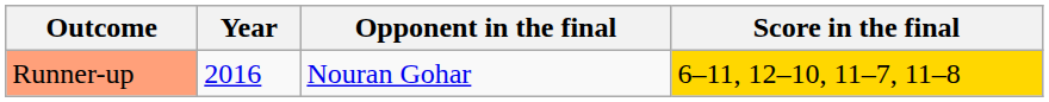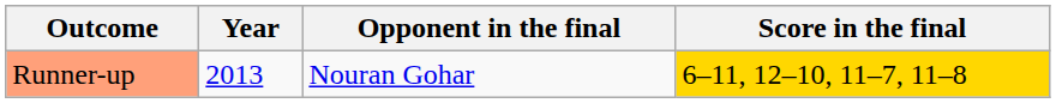Runner-up | Year: 2016 -> 2013
